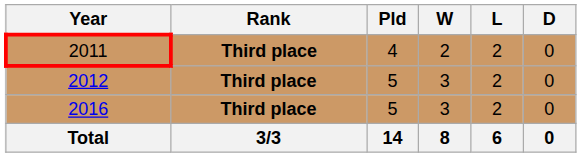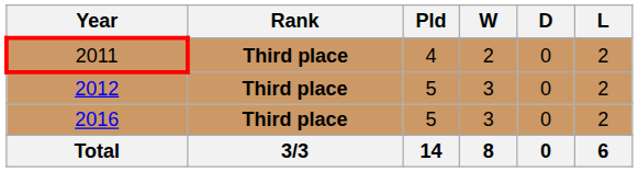columns swapped: D <-> L
